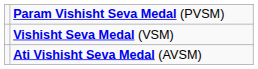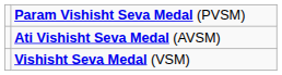rows swapped: Ati Vishisht Seva Medal (AVSM) <-> Vishisht Seva Medal (VSM)
